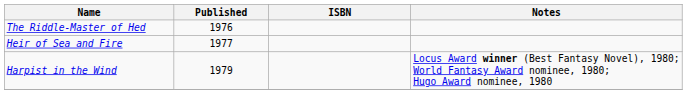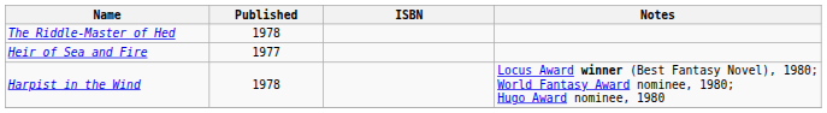The Riddle-Master of Hed | Published: 1976 -> 1978
Harpist in the Wind | Published: 1979 -> 1978
